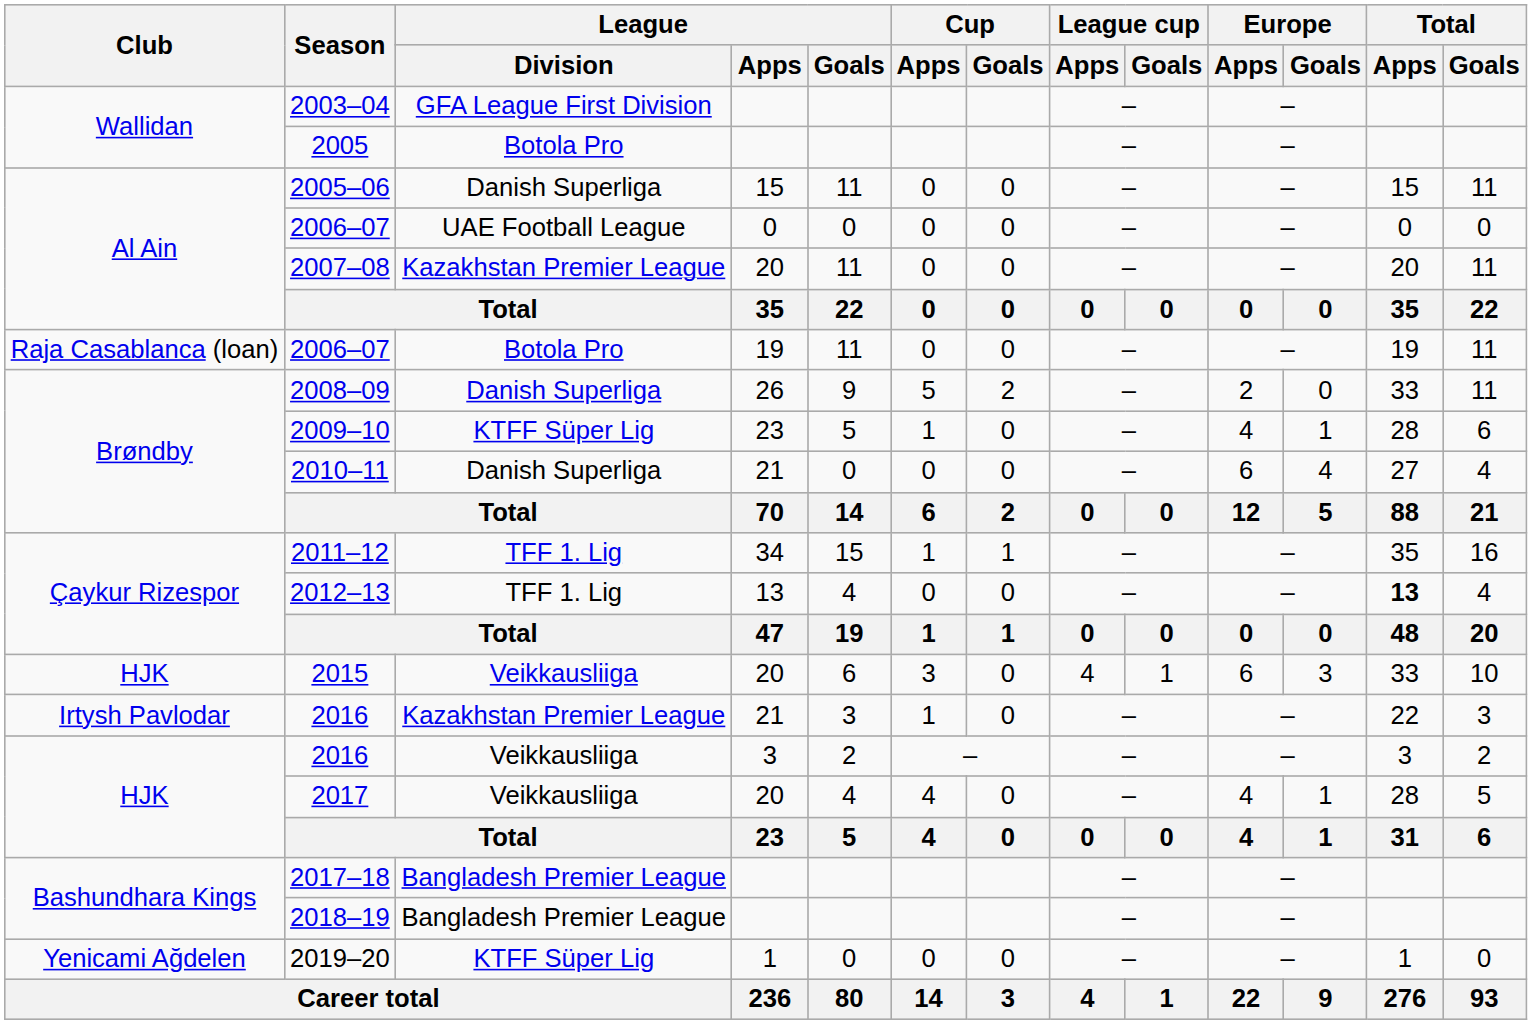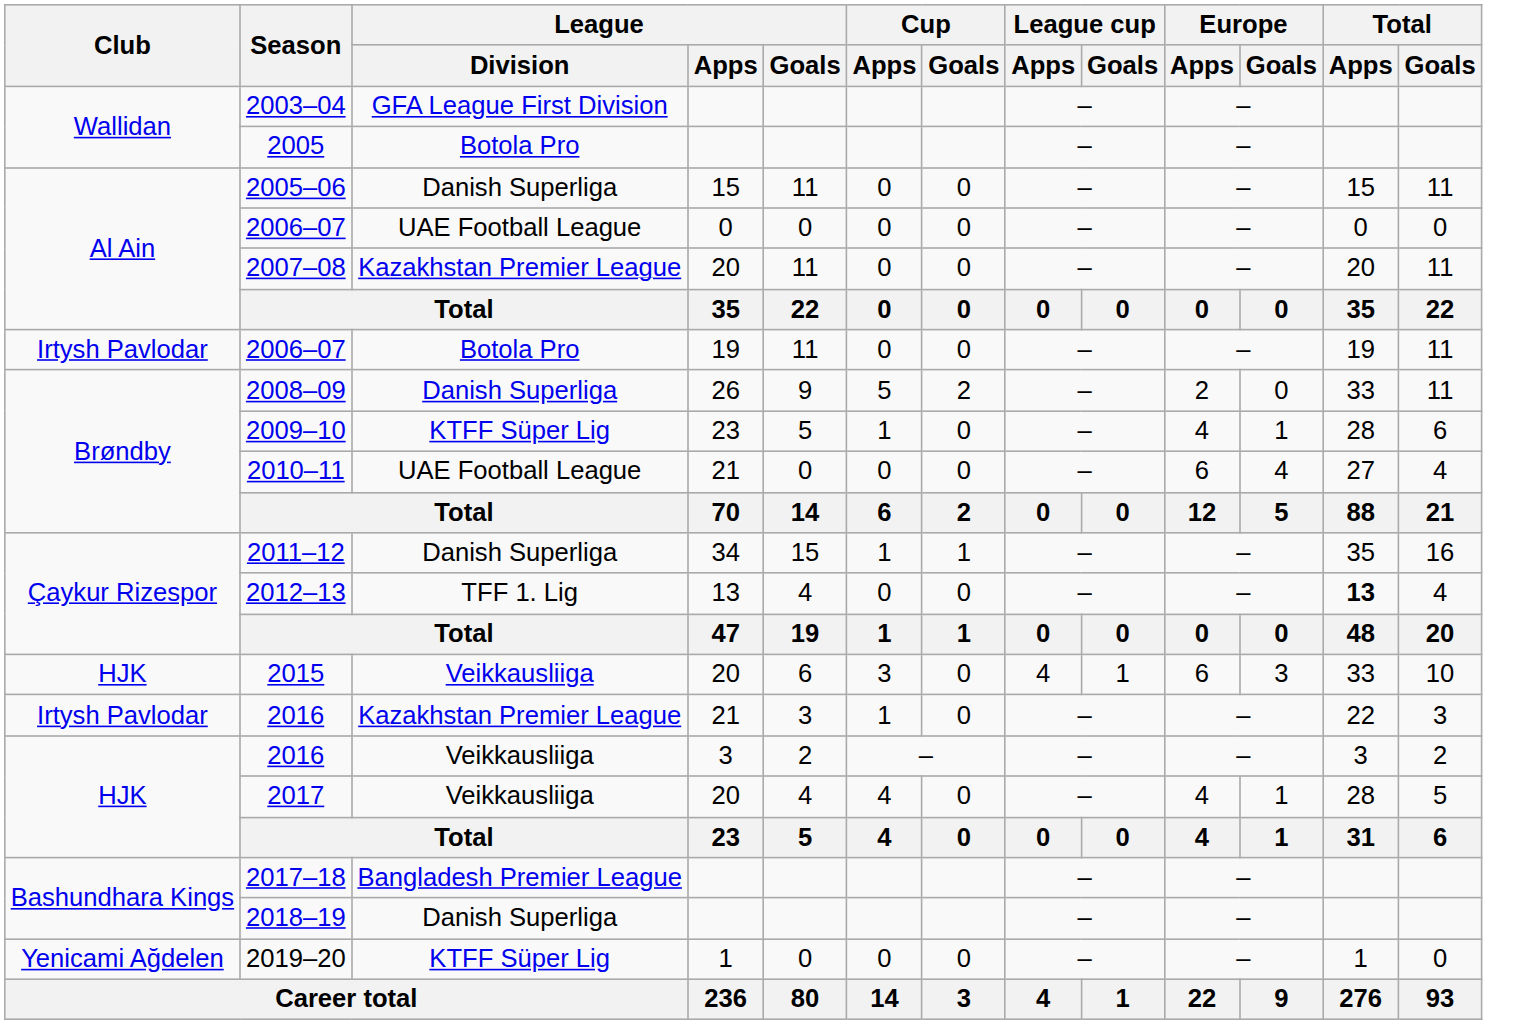2006–07 / 19 | Club: Raja Casablanca (loan) -> Irtysh Pavlodar
2010–11 | League / Division: Danish Superliga -> UAE Football League
2011–12 | League / Division: TFF 1. Lig -> Danish Superliga
2018–19 | League / Division: Bangladesh Premier League -> Danish Superliga
